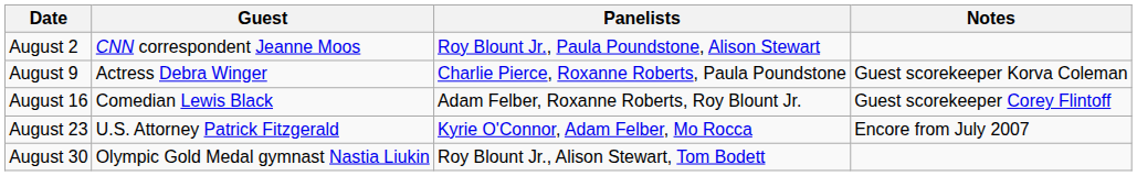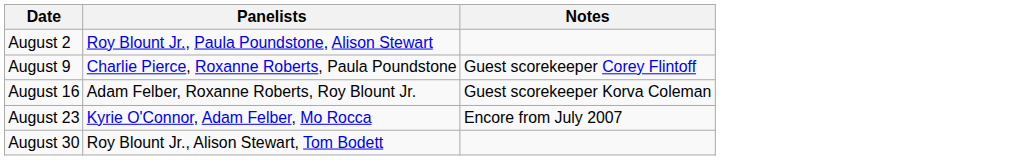- column: Guest | CNN correspondent Jeanne Moos | Actress Debra Winger | Comedian Lewis Black | U.S. Attorney Patrick Fitzgerald | Olympic Gold Medal gymnast Nastia Liukin
August 9 | Notes: Guest scorekeeper Korva Coleman -> Guest scorekeeper Corey Flintoff
August 16 | Notes: Guest scorekeeper Corey Flintoff -> Guest scorekeeper Korva Coleman
